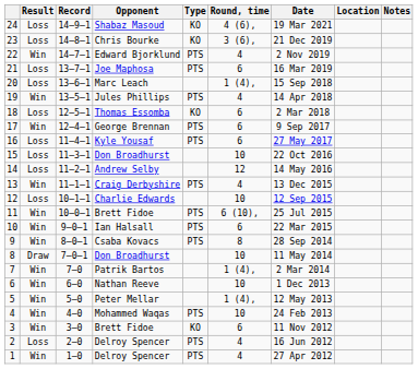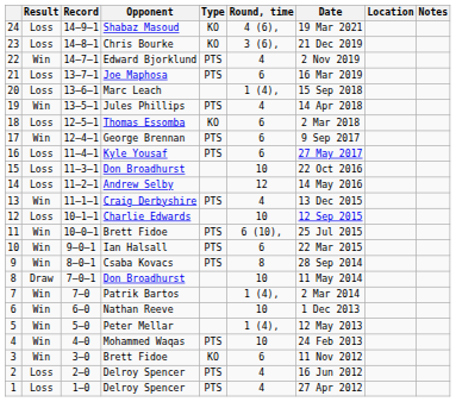1 | Result: Win -> Loss
